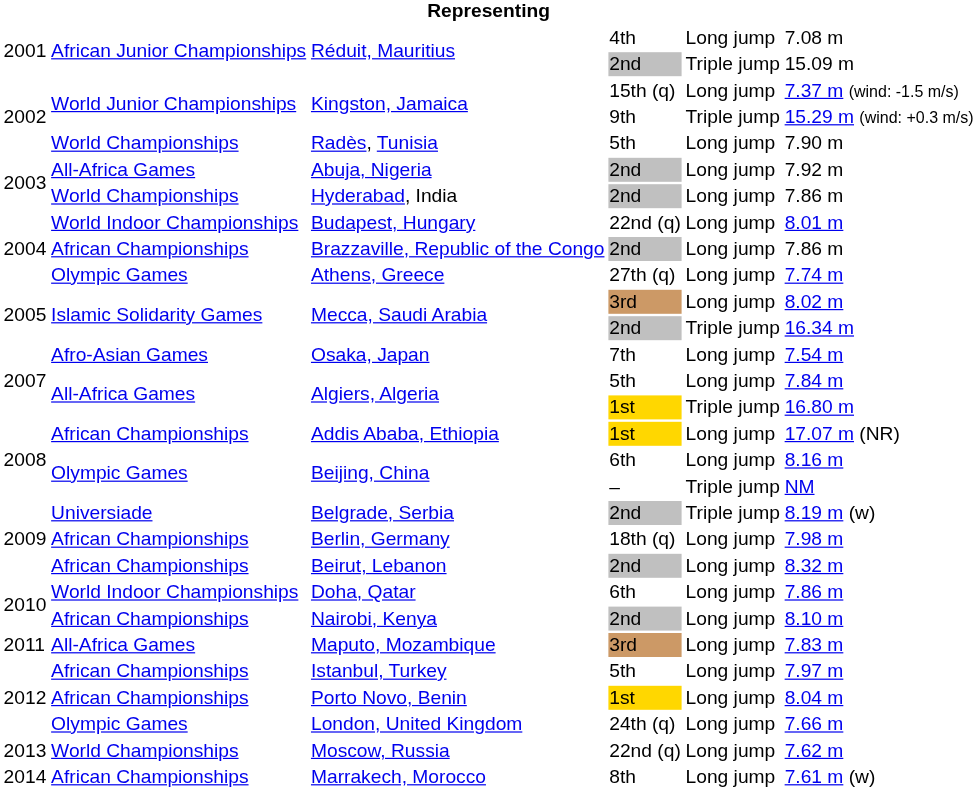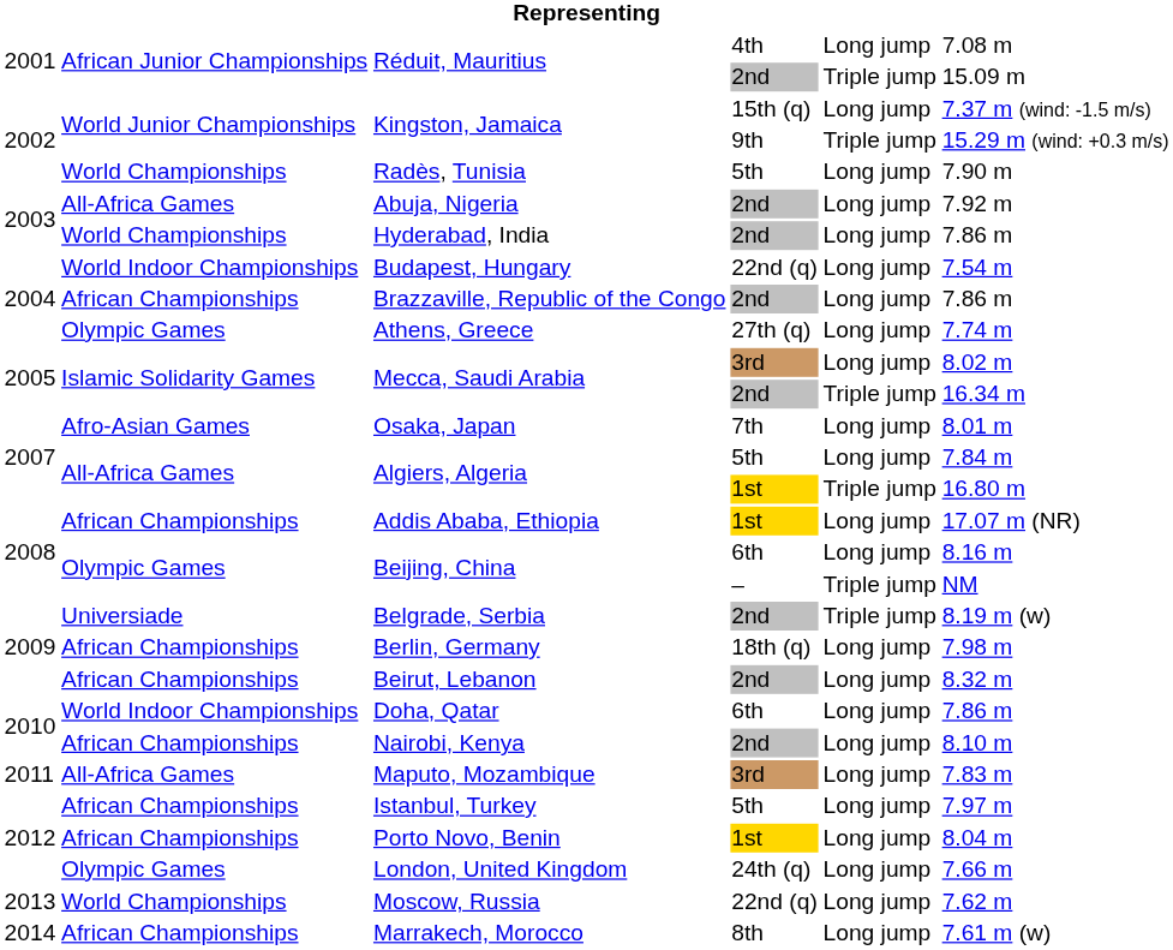Budapest, Hungary | column 6: 8.01 m -> 7.54 m
Osaka, Japan | column 6: 7.54 m -> 8.01 m
